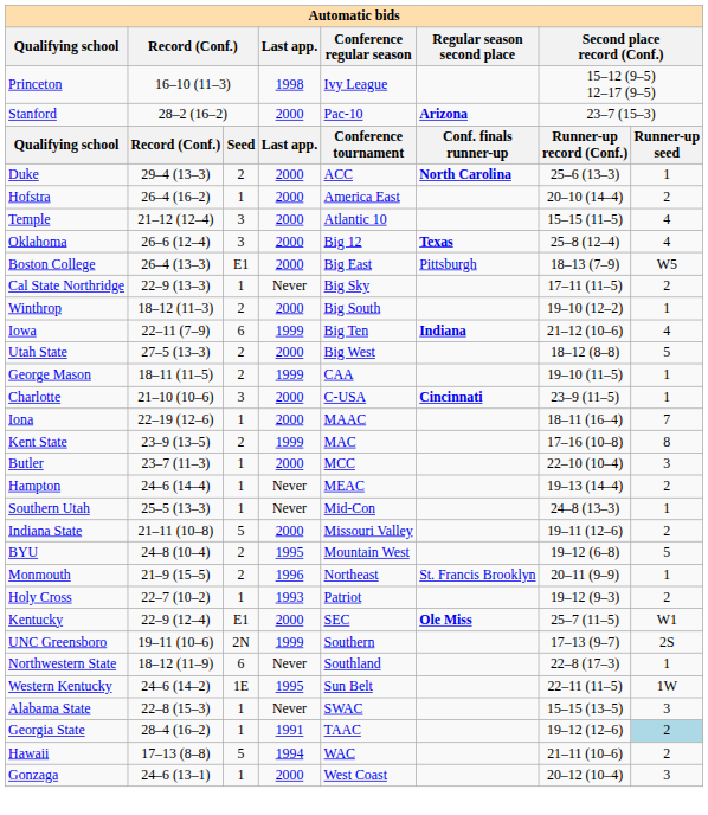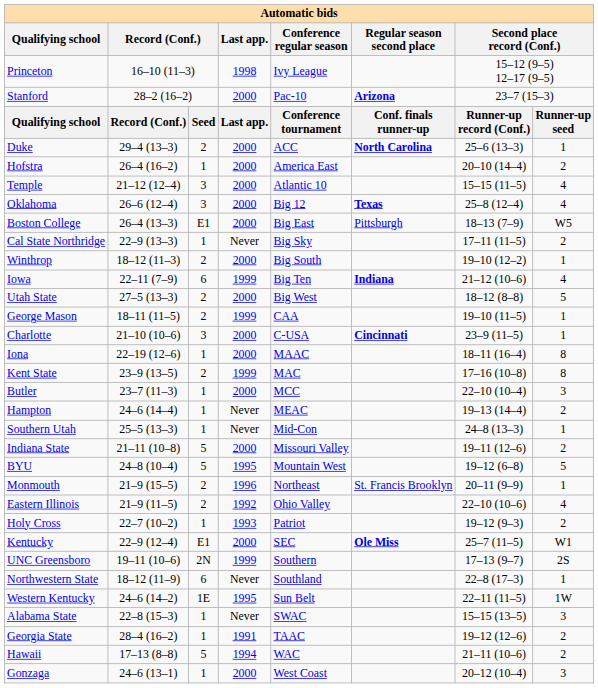Iona | column 8: 7 -> 8
BYU | column 3: 2 -> 5
+ row: Eastern Illinois | 21–9 (11–5) | 2 | 1992 | Ohio Valley | 22–10 (10–6) | 4
Georgia State | column 8: lightblue background -> no background
